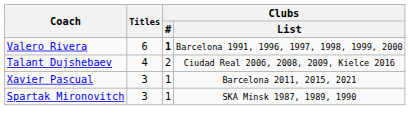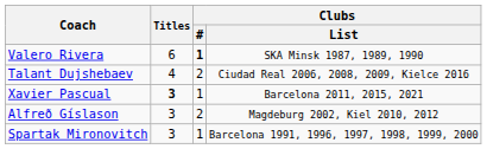Valero Rivera | Clubs / List: Barcelona 1991, 1996, 1997, 1998, 1999, 2000 -> SKA Minsk 1987, 1989, 1990
Xavier Pascual | Titles: normal -> bold
+ row: Alfreð Gíslason | 3 | 2 | Magdeburg 2002, Kiel 2010, 2012
Spartak Mironovitch | Clubs / List: SKA Minsk 1987, 1989, 1990 -> Barcelona 1991, 1996, 1997, 1998, 1999, 2000
